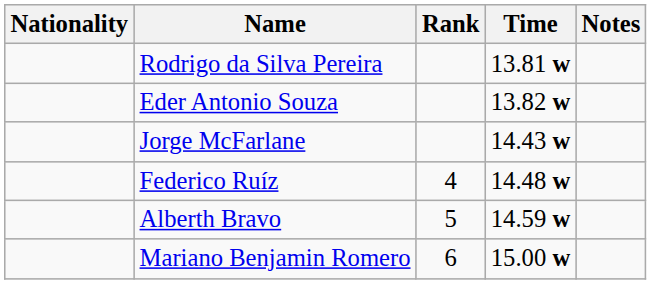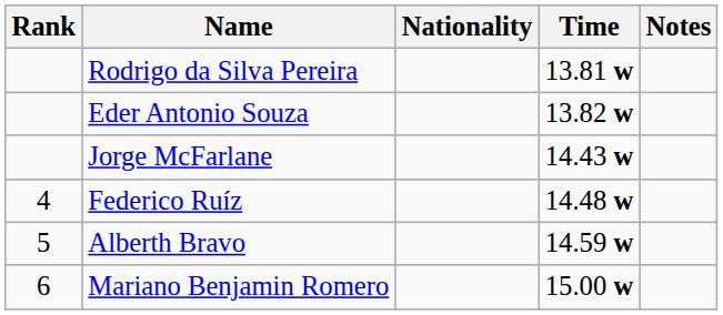columns swapped: Rank <-> Nationality
